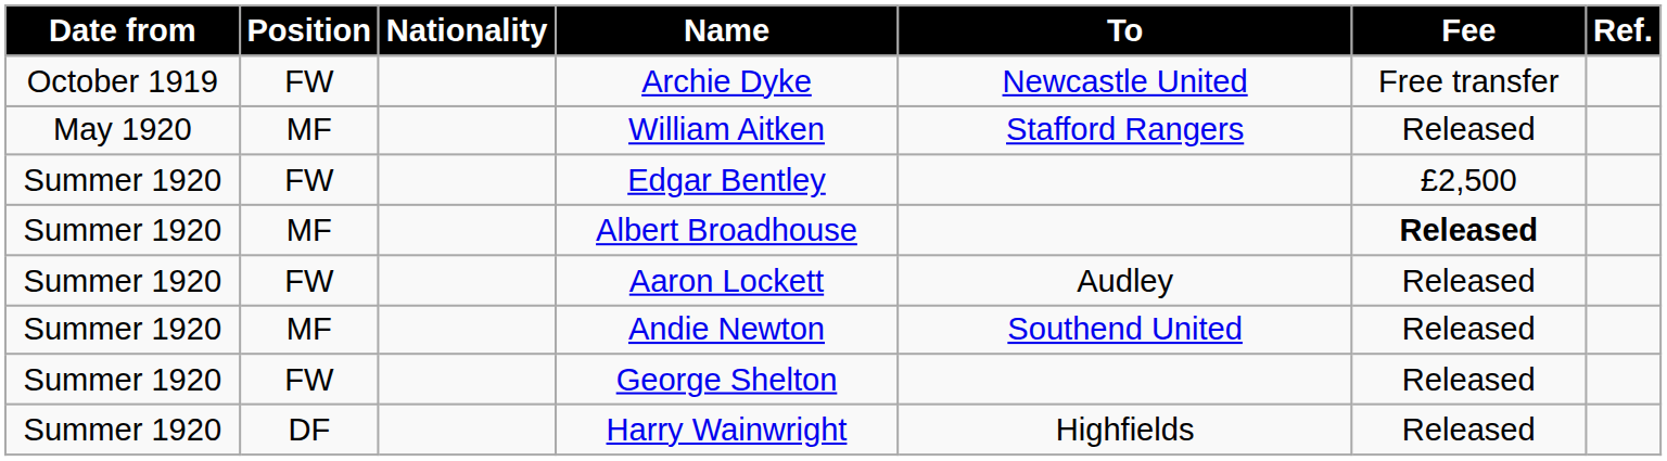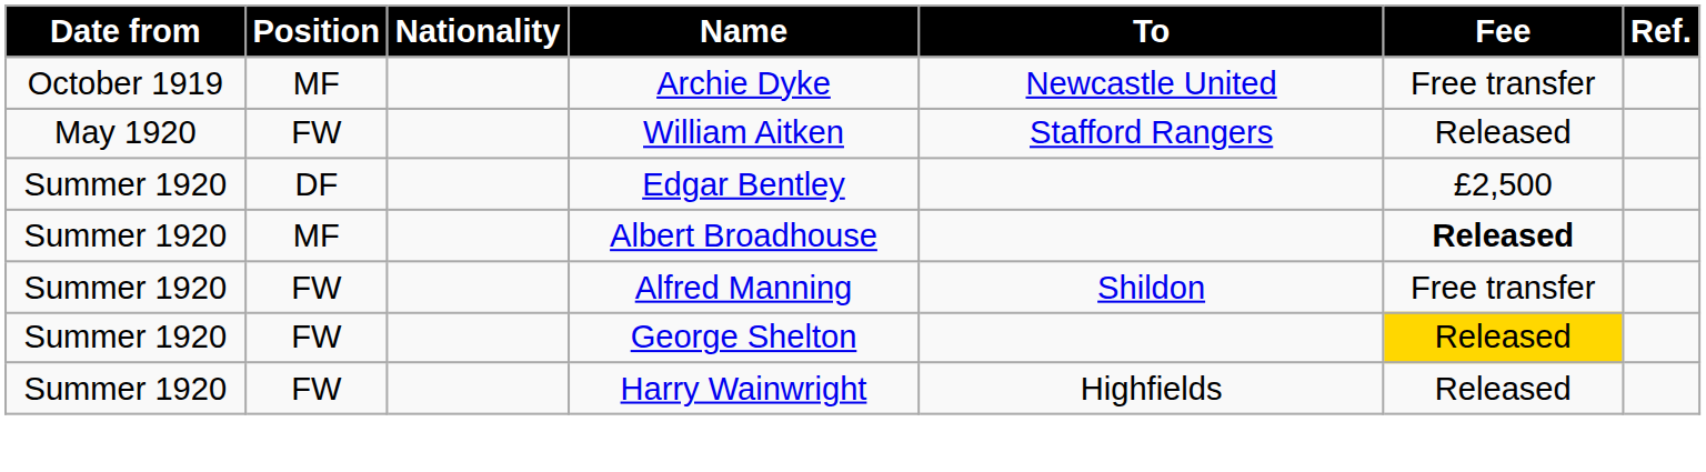Archie Dyke | Position: FW -> MF
William Aitken | Position: MF -> FW
Edgar Bentley | Position: FW -> DF
- row: Summer 1920 | FW | Aaron Lockett | Audley | Released
+ row: Summer 1920 | FW | Alfred Manning | Shildon | Free transfer
- row: Summer 1920 | MF | Andie Newton | Southend United | Released
George Shelton | Fee: no background -> gold background
Harry Wainwright | Position: DF -> FW
